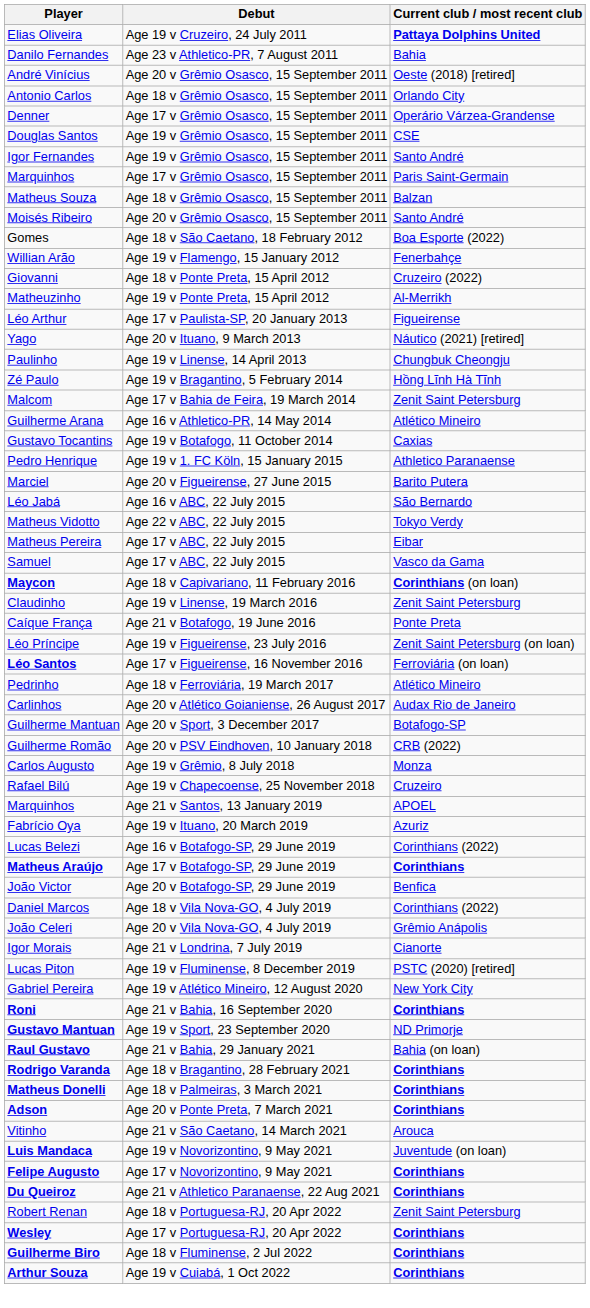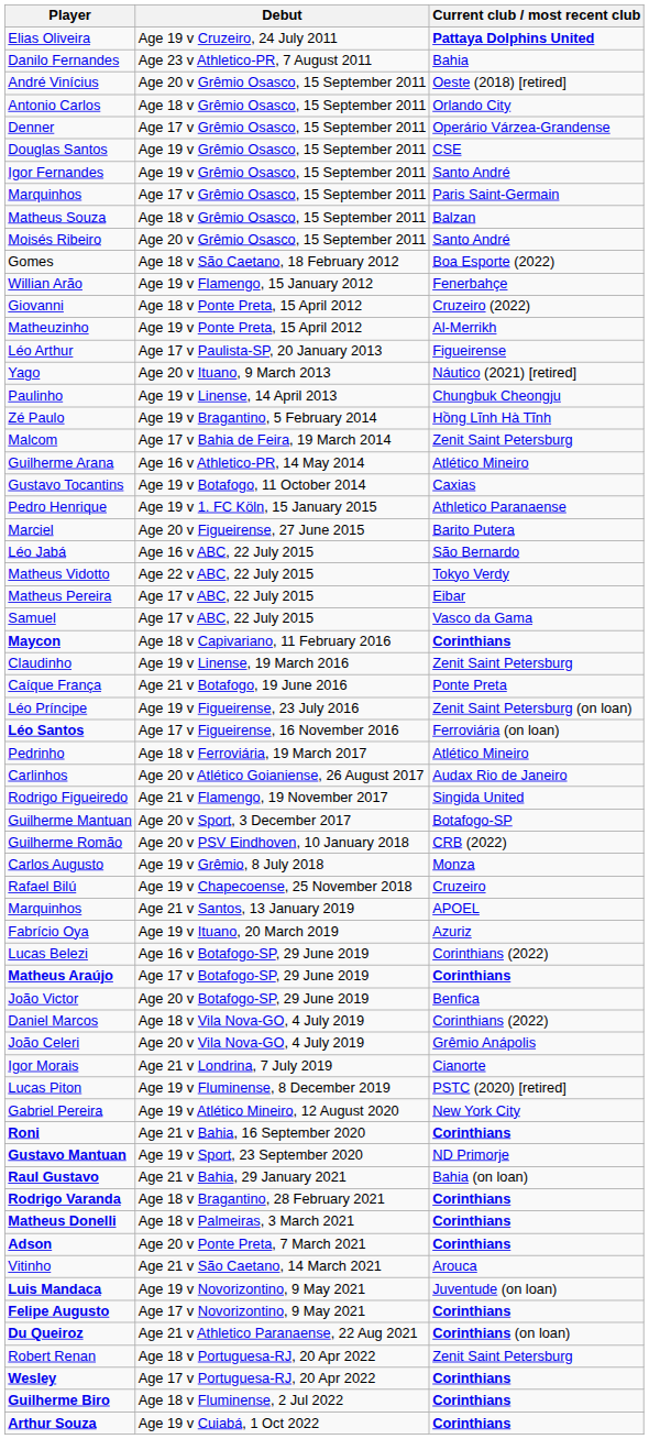Maycon | Current club / most recent club: Corinthians (on loan) -> Corinthians
+ row: Rodrigo Figueiredo | Age 21 v Flamengo, 19 November 2017 | Singida United
Du Queiroz | Current club / most recent club: Corinthians -> Corinthians (on loan)
